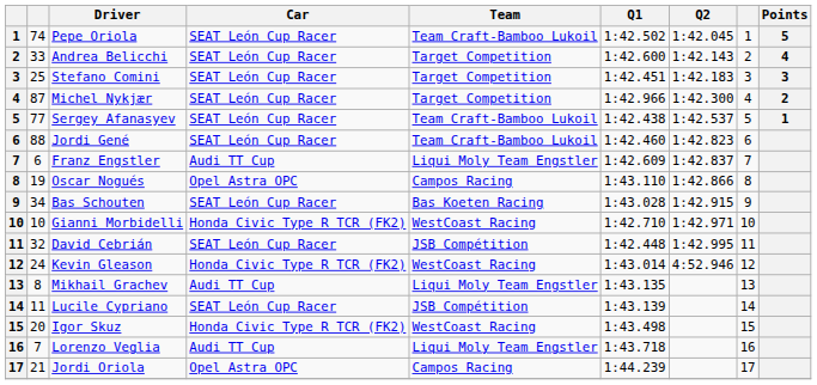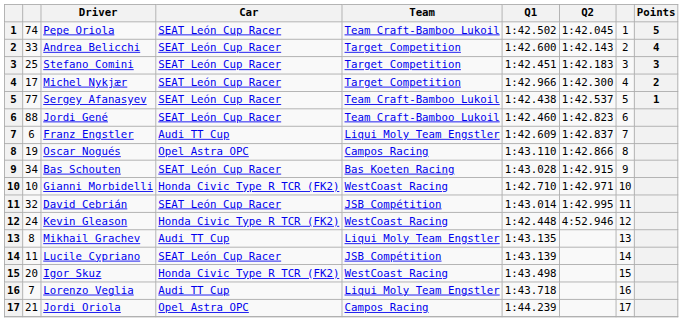Michel Nykjær | column 2: 87 -> 17
David Cebrián | Q1: 1:42.448 -> 1:43.014
Kevin Gleason | Q1: 1:43.014 -> 1:42.448
